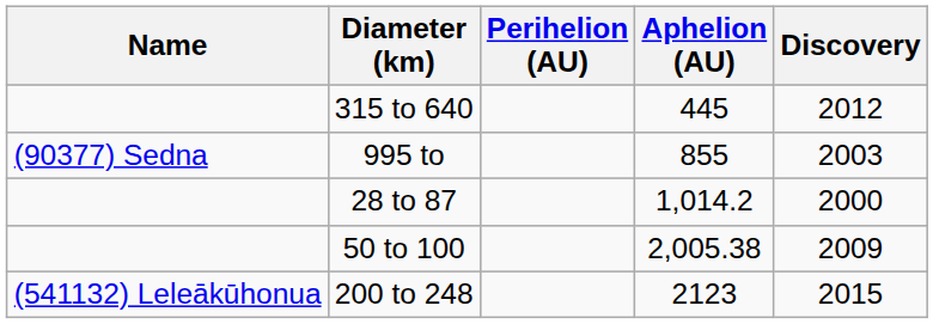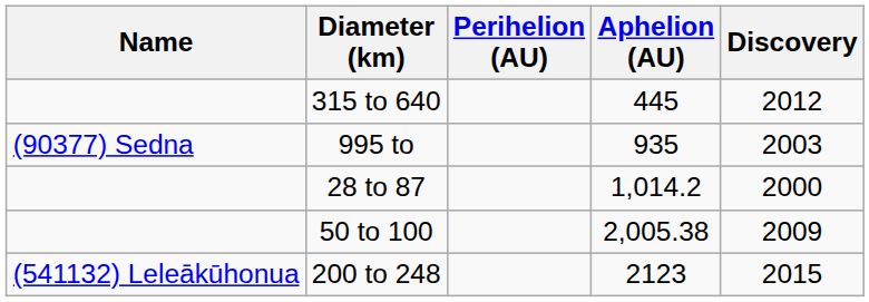995 to | Aphelion (AU): 855 -> 935
